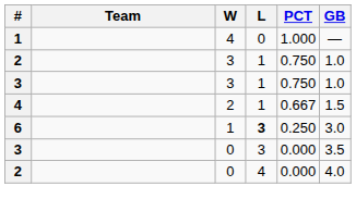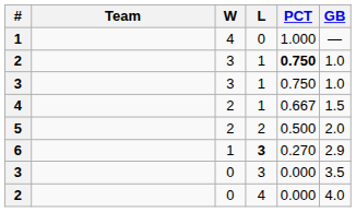2 / 3 | PCT: normal -> bold
+ row: 5 | 2 | 2 | 0.500 | 2.0
6 | PCT: 0.250 -> 0.270
6 | GB: 3.0 -> 2.9
